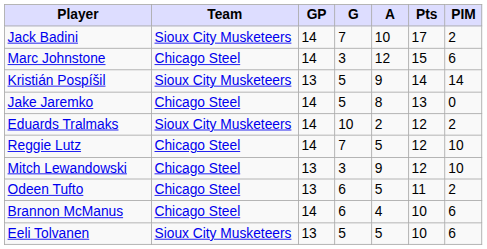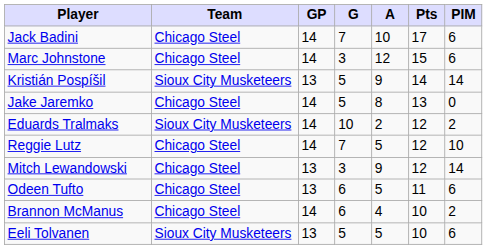Jack Badini | Team: Sioux City Musketeers -> Chicago Steel
Jack Badini | PIM: 2 -> 6
Mitch Lewandowski | PIM: 10 -> 14
Odeen Tufto | PIM: 2 -> 6
Brannon McManus | PIM: 6 -> 2
